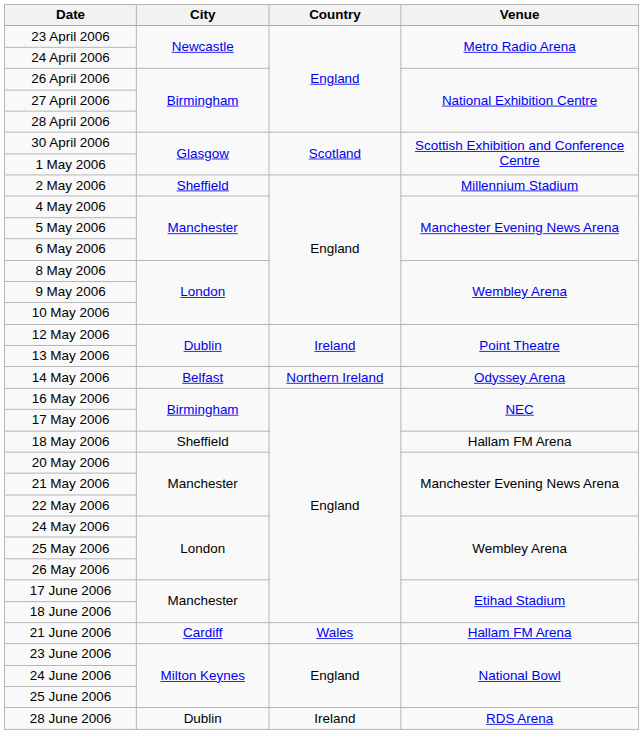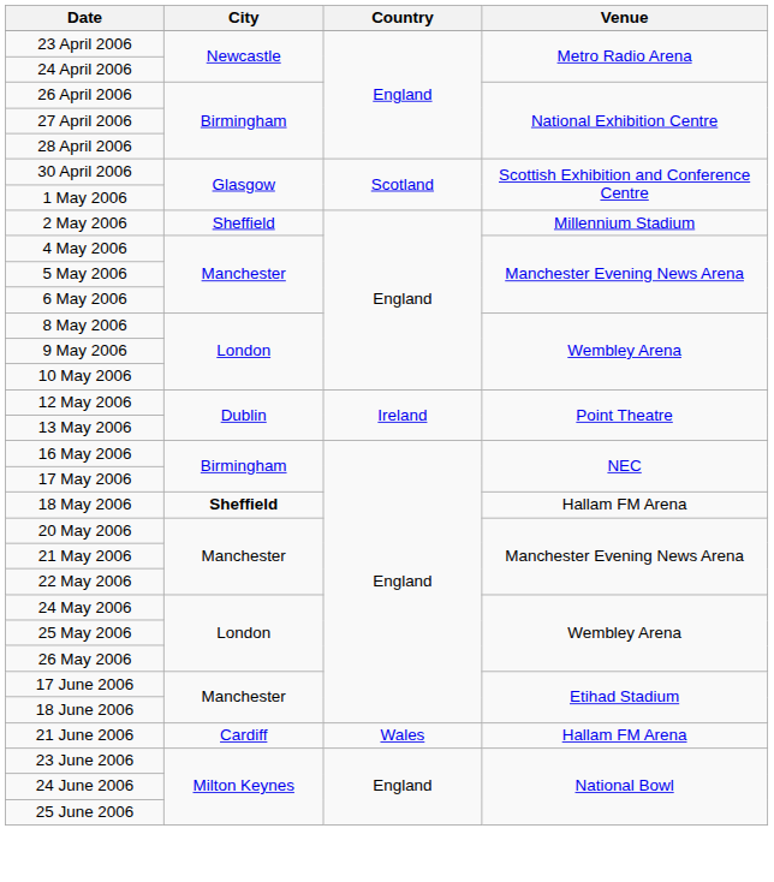- row: 14 May 2006 | Belfast | Northern Ireland | Odyssey Arena
18 May 2006 | City: normal -> bold
- row: 28 June 2006 | Dublin | Ireland | RDS Arena
